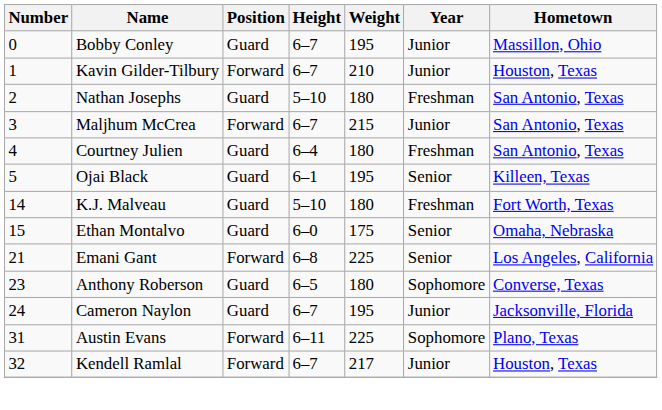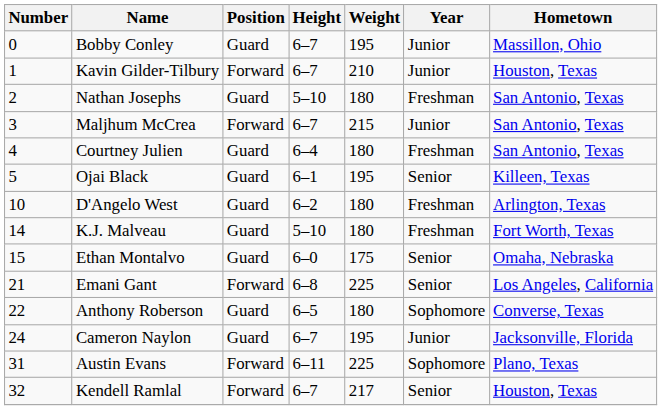+ row: 10 | D'Angelo West | Guard | 6–2 | 180 | Freshman | Arlington, Texas
Anthony Roberson | Number: 23 -> 22
Kendell Ramlal | Year: Junior -> Senior
